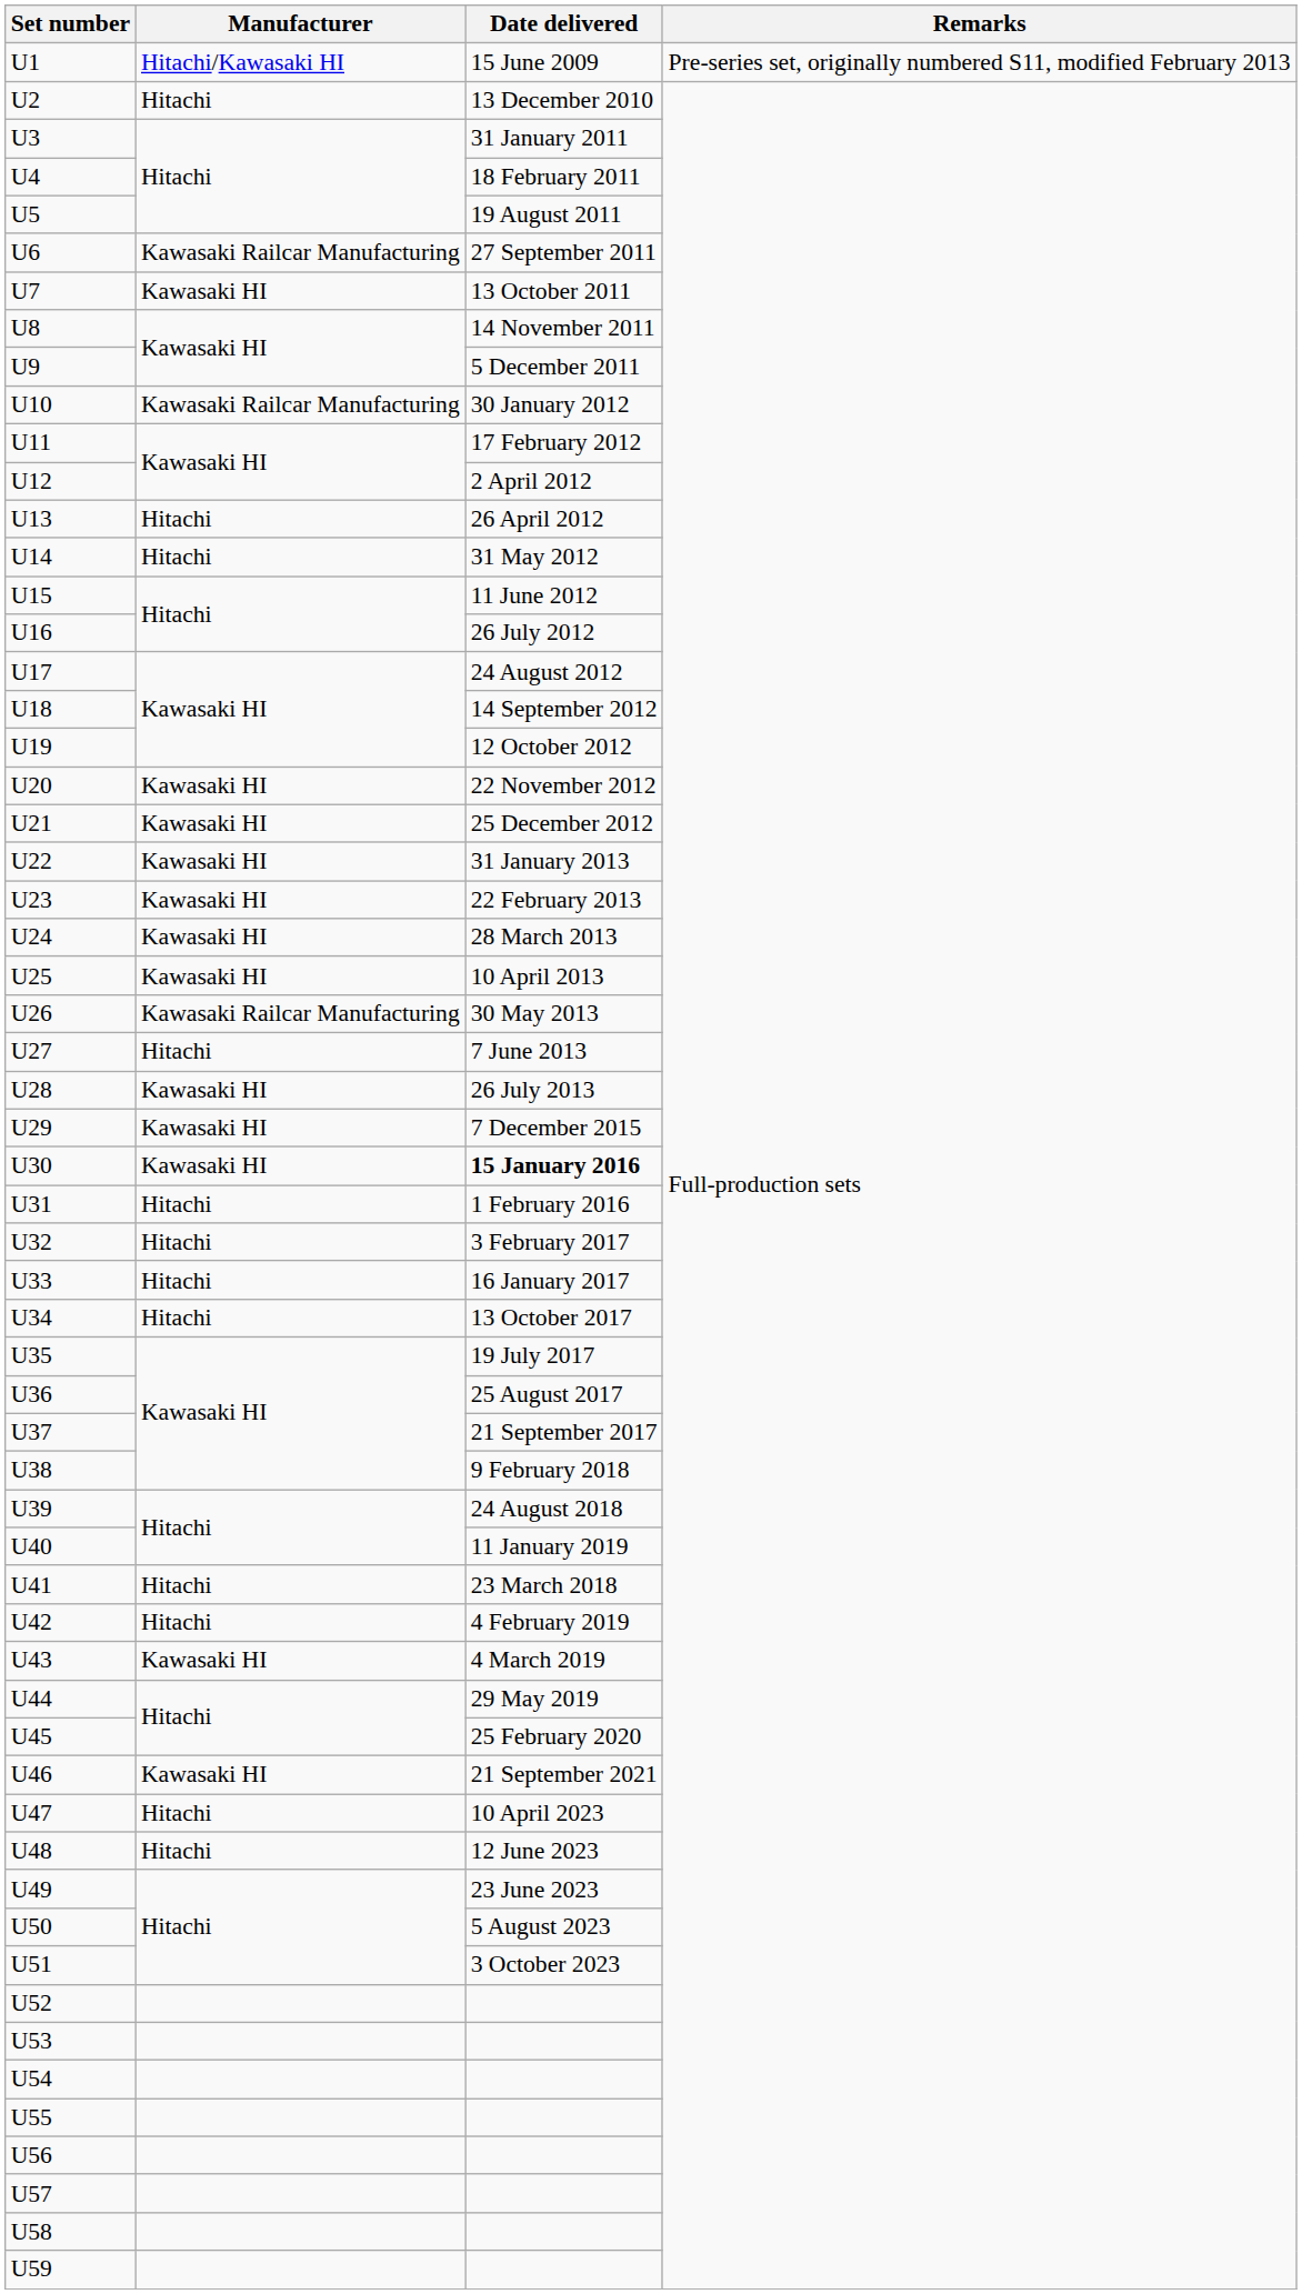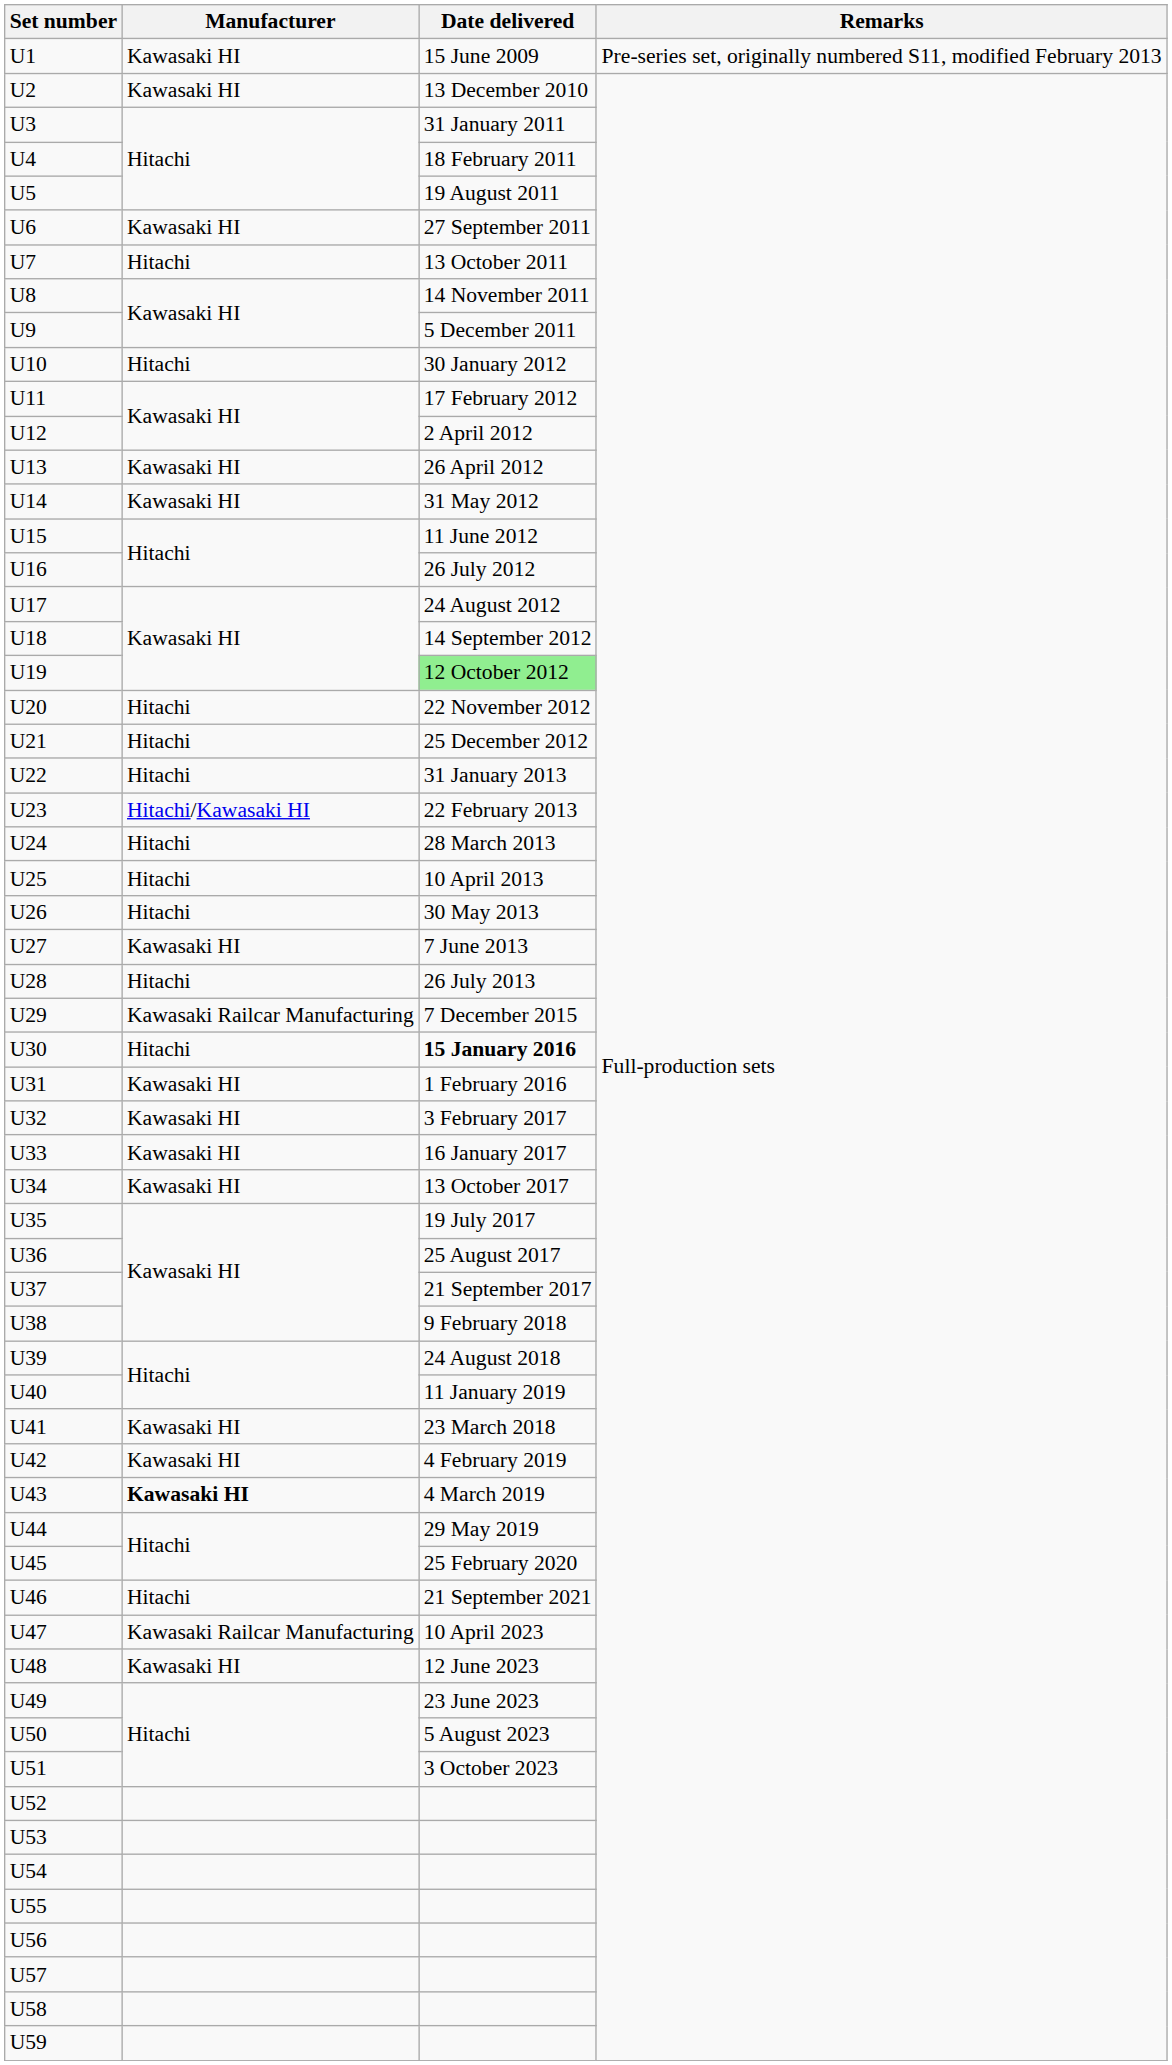U1 | Manufacturer: Hitachi/Kawasaki HI -> Kawasaki HI
U2 | Manufacturer: Hitachi -> Kawasaki HI
U6 | Manufacturer: Kawasaki Railcar Manufacturing -> Kawasaki HI
U7 | Manufacturer: Kawasaki HI -> Hitachi
U10 | Manufacturer: Kawasaki Railcar Manufacturing -> Hitachi
U13 | Manufacturer: Hitachi -> Kawasaki HI
U14 | Manufacturer: Hitachi -> Kawasaki HI
U19 | Date delivered: no background -> lightgreen background
U20 | Manufacturer: Kawasaki HI -> Hitachi
U21 | Manufacturer: Kawasaki HI -> Hitachi
U22 | Manufacturer: Kawasaki HI -> Hitachi
U23 | Manufacturer: Kawasaki HI -> Hitachi/Kawasaki HI
U24 | Manufacturer: Kawasaki HI -> Hitachi
U25 | Manufacturer: Kawasaki HI -> Hitachi
U26 | Manufacturer: Kawasaki Railcar Manufacturing -> Hitachi
U27 | Manufacturer: Hitachi -> Kawasaki HI
U28 | Manufacturer: Kawasaki HI -> Hitachi
U29 | Manufacturer: Kawasaki HI -> Kawasaki Railcar Manufacturing
U30 | Manufacturer: Kawasaki HI -> Hitachi
U31 | Manufacturer: Hitachi -> Kawasaki HI
U32 | Manufacturer: Hitachi -> Kawasaki HI
U33 | Manufacturer: Hitachi -> Kawasaki HI
U34 | Manufacturer: Hitachi -> Kawasaki HI
U41 | Manufacturer: Hitachi -> Kawasaki HI
U42 | Manufacturer: Hitachi -> Kawasaki HI
U43 | Manufacturer: normal -> bold
U46 | Manufacturer: Kawasaki HI -> Hitachi
U47 | Manufacturer: Hitachi -> Kawasaki Railcar Manufacturing
U48 | Manufacturer: Hitachi -> Kawasaki HI
